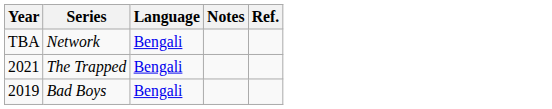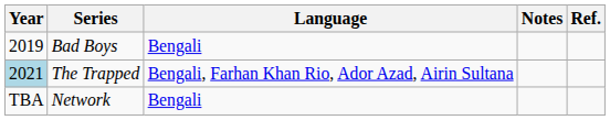rows swapped: Bad Boys <-> Network
The Trapped | Year: no background -> lightblue background
The Trapped | Language: Bengali -> Bengali, Farhan Khan Rio, Ador Azad, Airin Sultana
